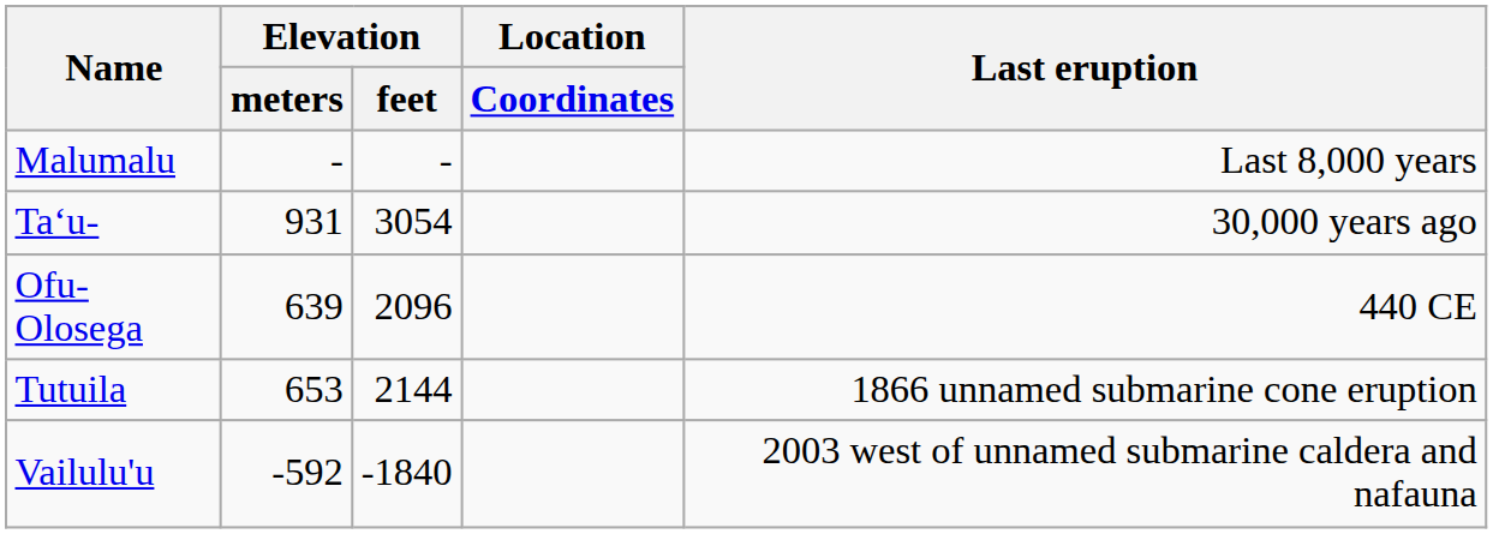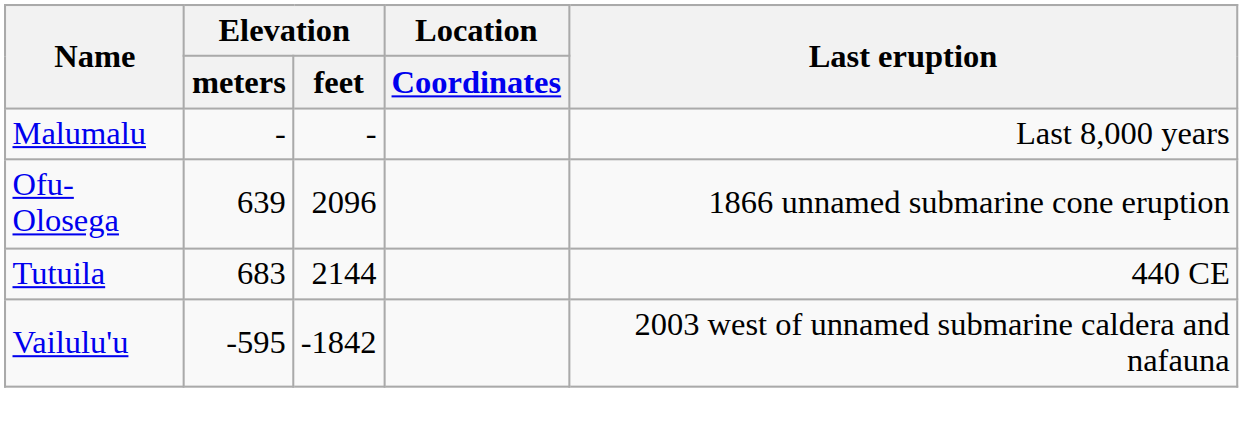- row: Ta‘u- | 931 | 3054 | 30,000 years ago
Ofu-Olosega | Last eruption: 440 CE -> 1866 unnamed submarine cone eruption
Tutuila | Elevation / meters: 653 -> 683
Tutuila | Last eruption: 1866 unnamed submarine cone eruption -> 440 CE
Vailulu'u | Elevation / meters: -592 -> -595
Vailulu'u | Elevation / feet: -1840 -> -1842
